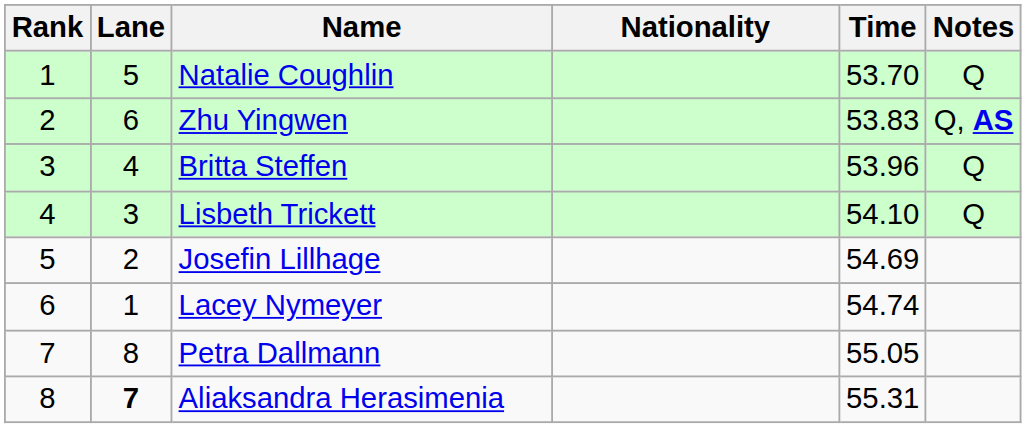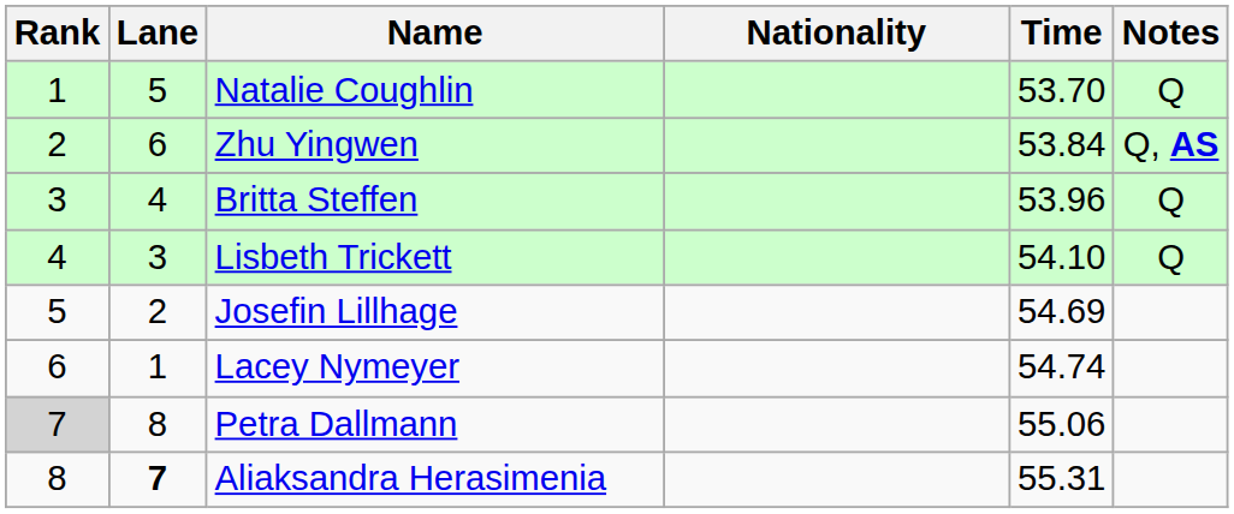Zhu Yingwen | Time: 53.83 -> 53.84
Petra Dallmann | Rank: no background -> lightgrey background
Petra Dallmann | Time: 55.05 -> 55.06
